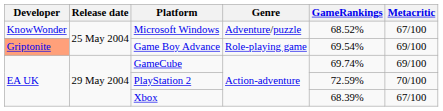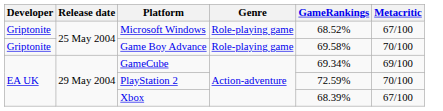Microsoft Windows | Developer: KnowWonder -> Griptonite
Microsoft Windows | Genre: Adventure/puzzle -> Role-playing game
Game Boy Advance | Developer: lightsalmon background -> no background
Game Boy Advance | GameRankings: 69.54% -> 69.58%
Game Boy Advance | Metacritic: 69/100 -> 70/100
GameCube | GameRankings: 69.74% -> 69.34%
